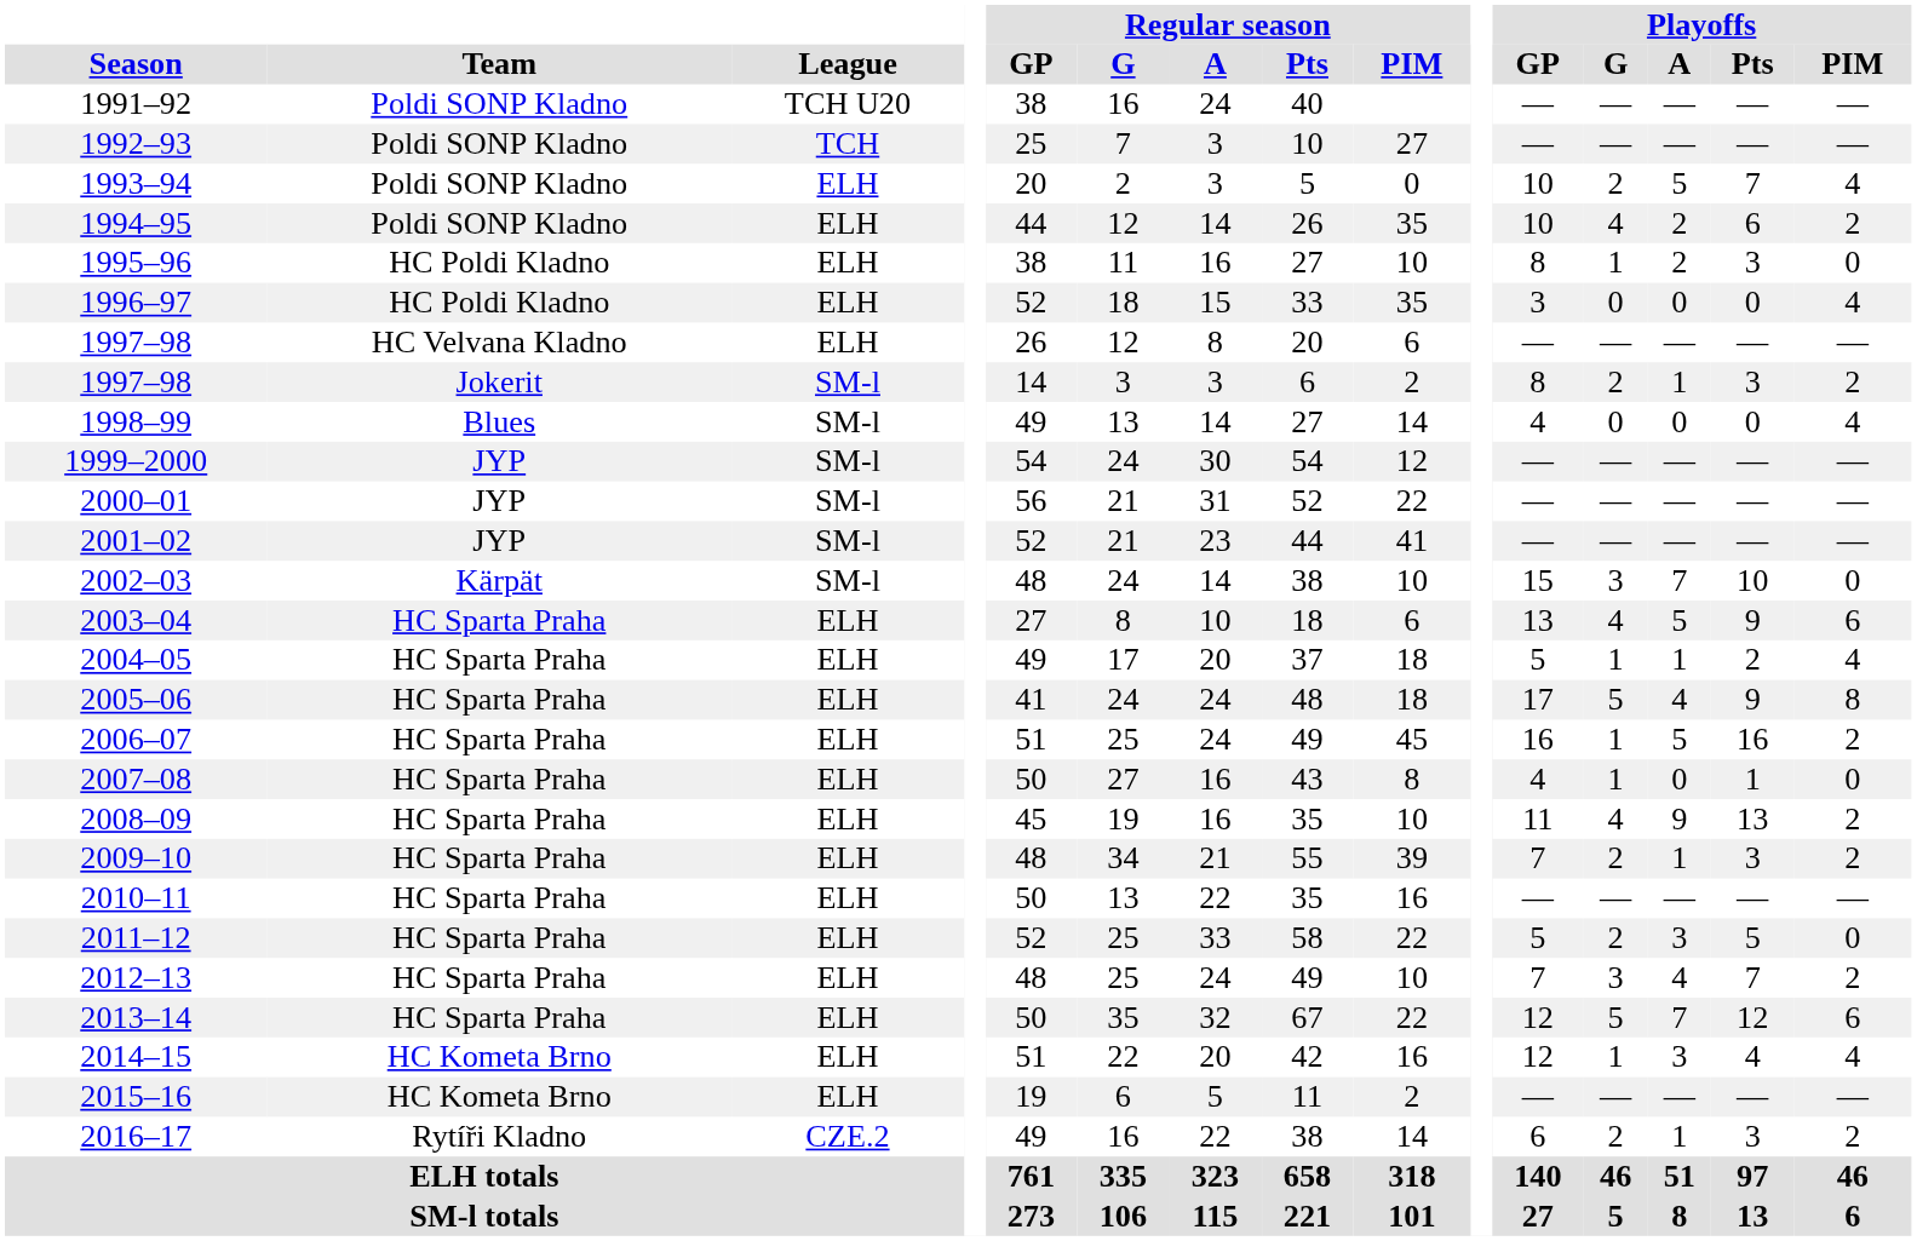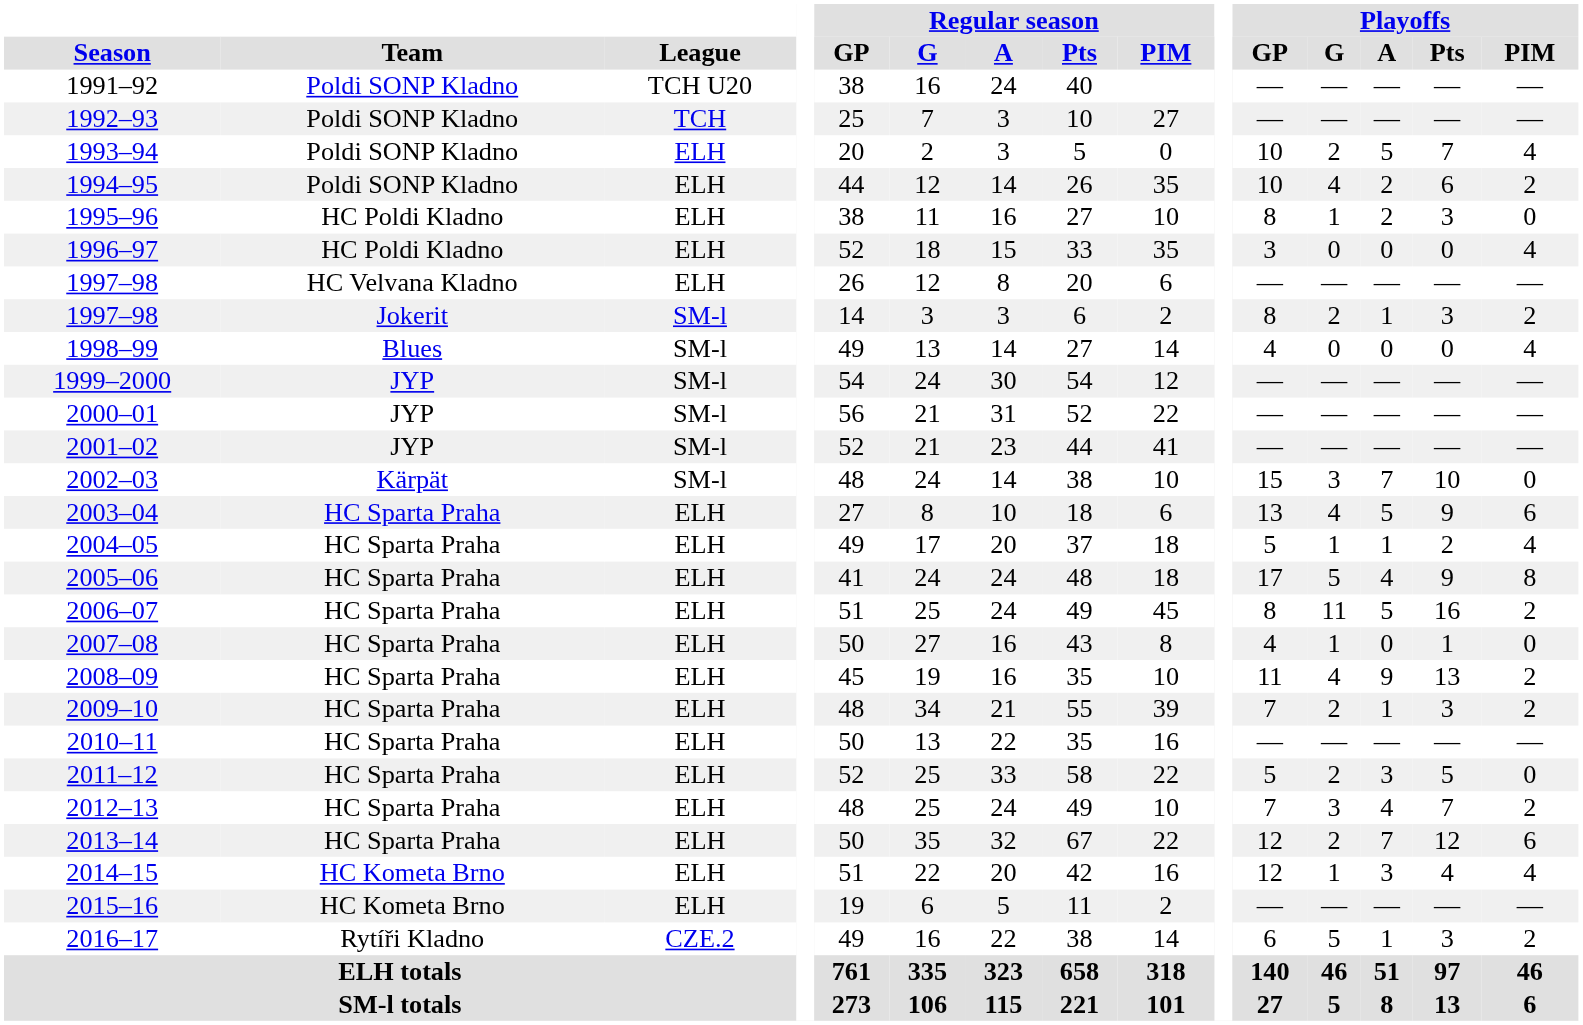2006–07 | Playoffs / GP: 16 -> 8
2006–07 | Playoffs / G: 1 -> 11
2013–14 | Playoffs / G: 5 -> 2
2016–17 | Playoffs / G: 2 -> 5
